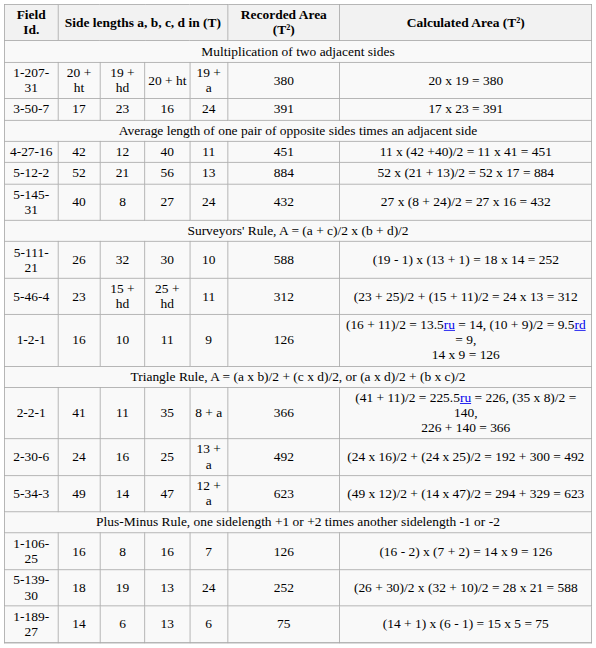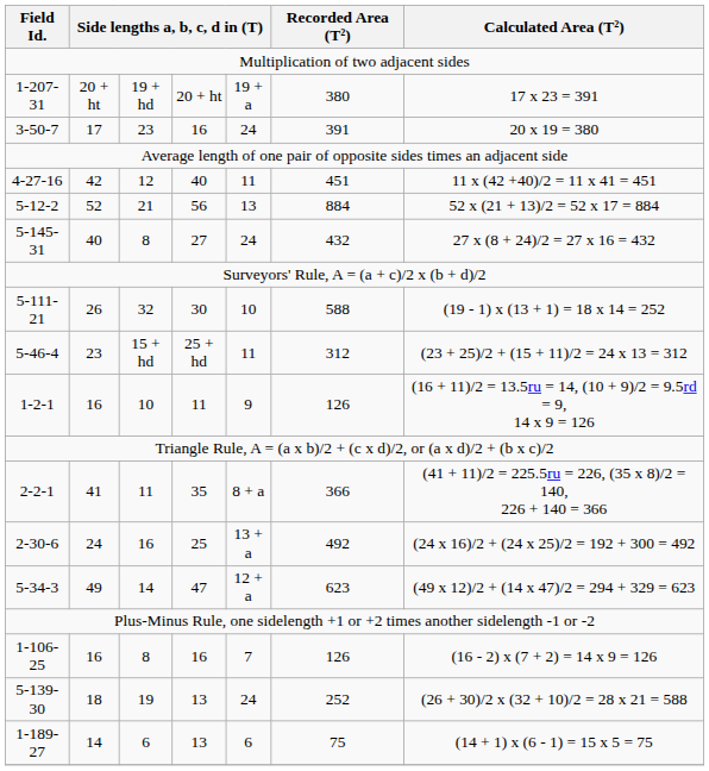1-207-31 | Calculated Area (T²): 20 x 19 = 380 -> 17 x 23 = 391
3-50-7 | Calculated Area (T²): 17 x 23 = 391 -> 20 x 19 = 380
